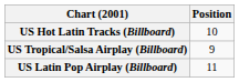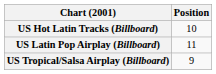rows swapped: US Latin Pop Airplay (Billboard) <-> US Tropical/Salsa Airplay (Billboard)
